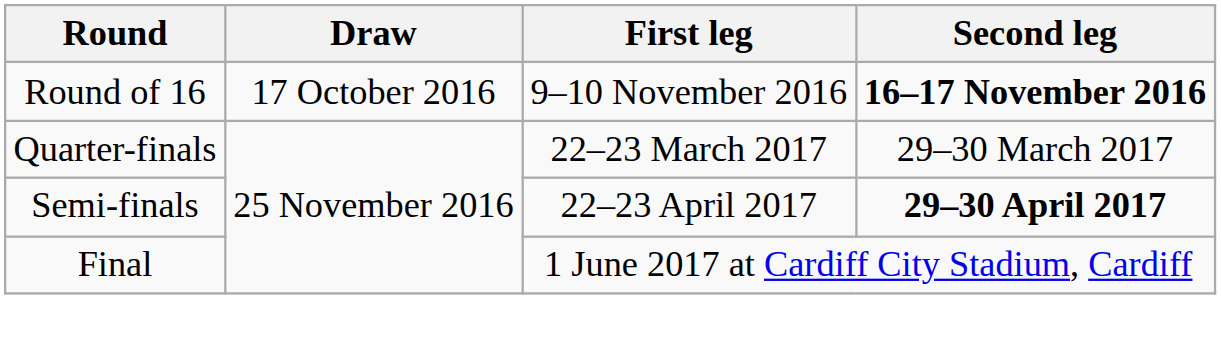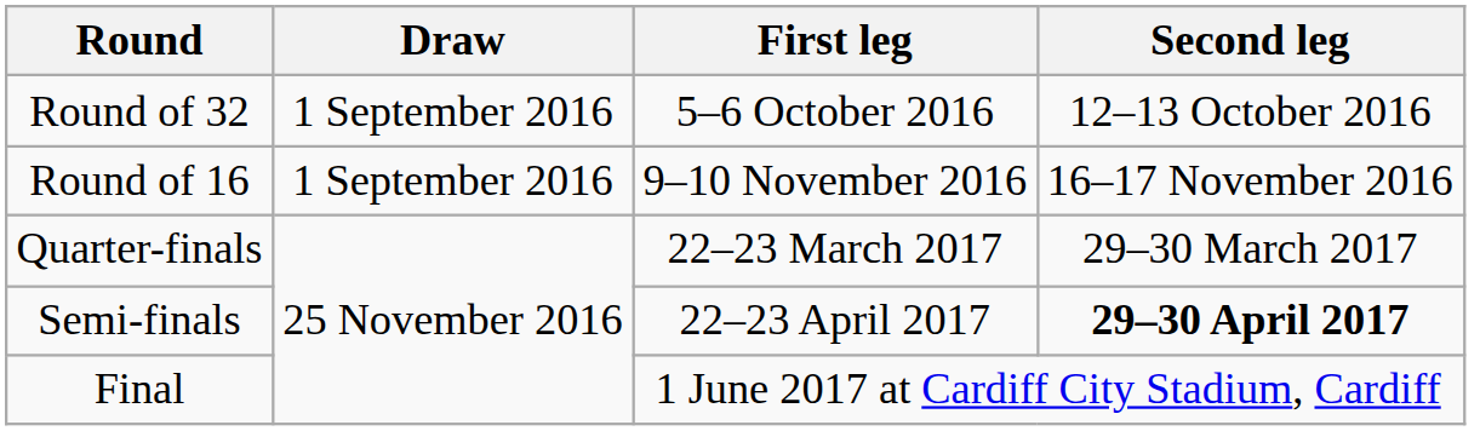+ row: Round of 32 | 1 September 2016 | 5–6 October 2016 | 12–13 October 2016
Round of 16 | Draw: 17 October 2016 -> 1 September 2016
Round of 16 | Second leg: bold -> normal
